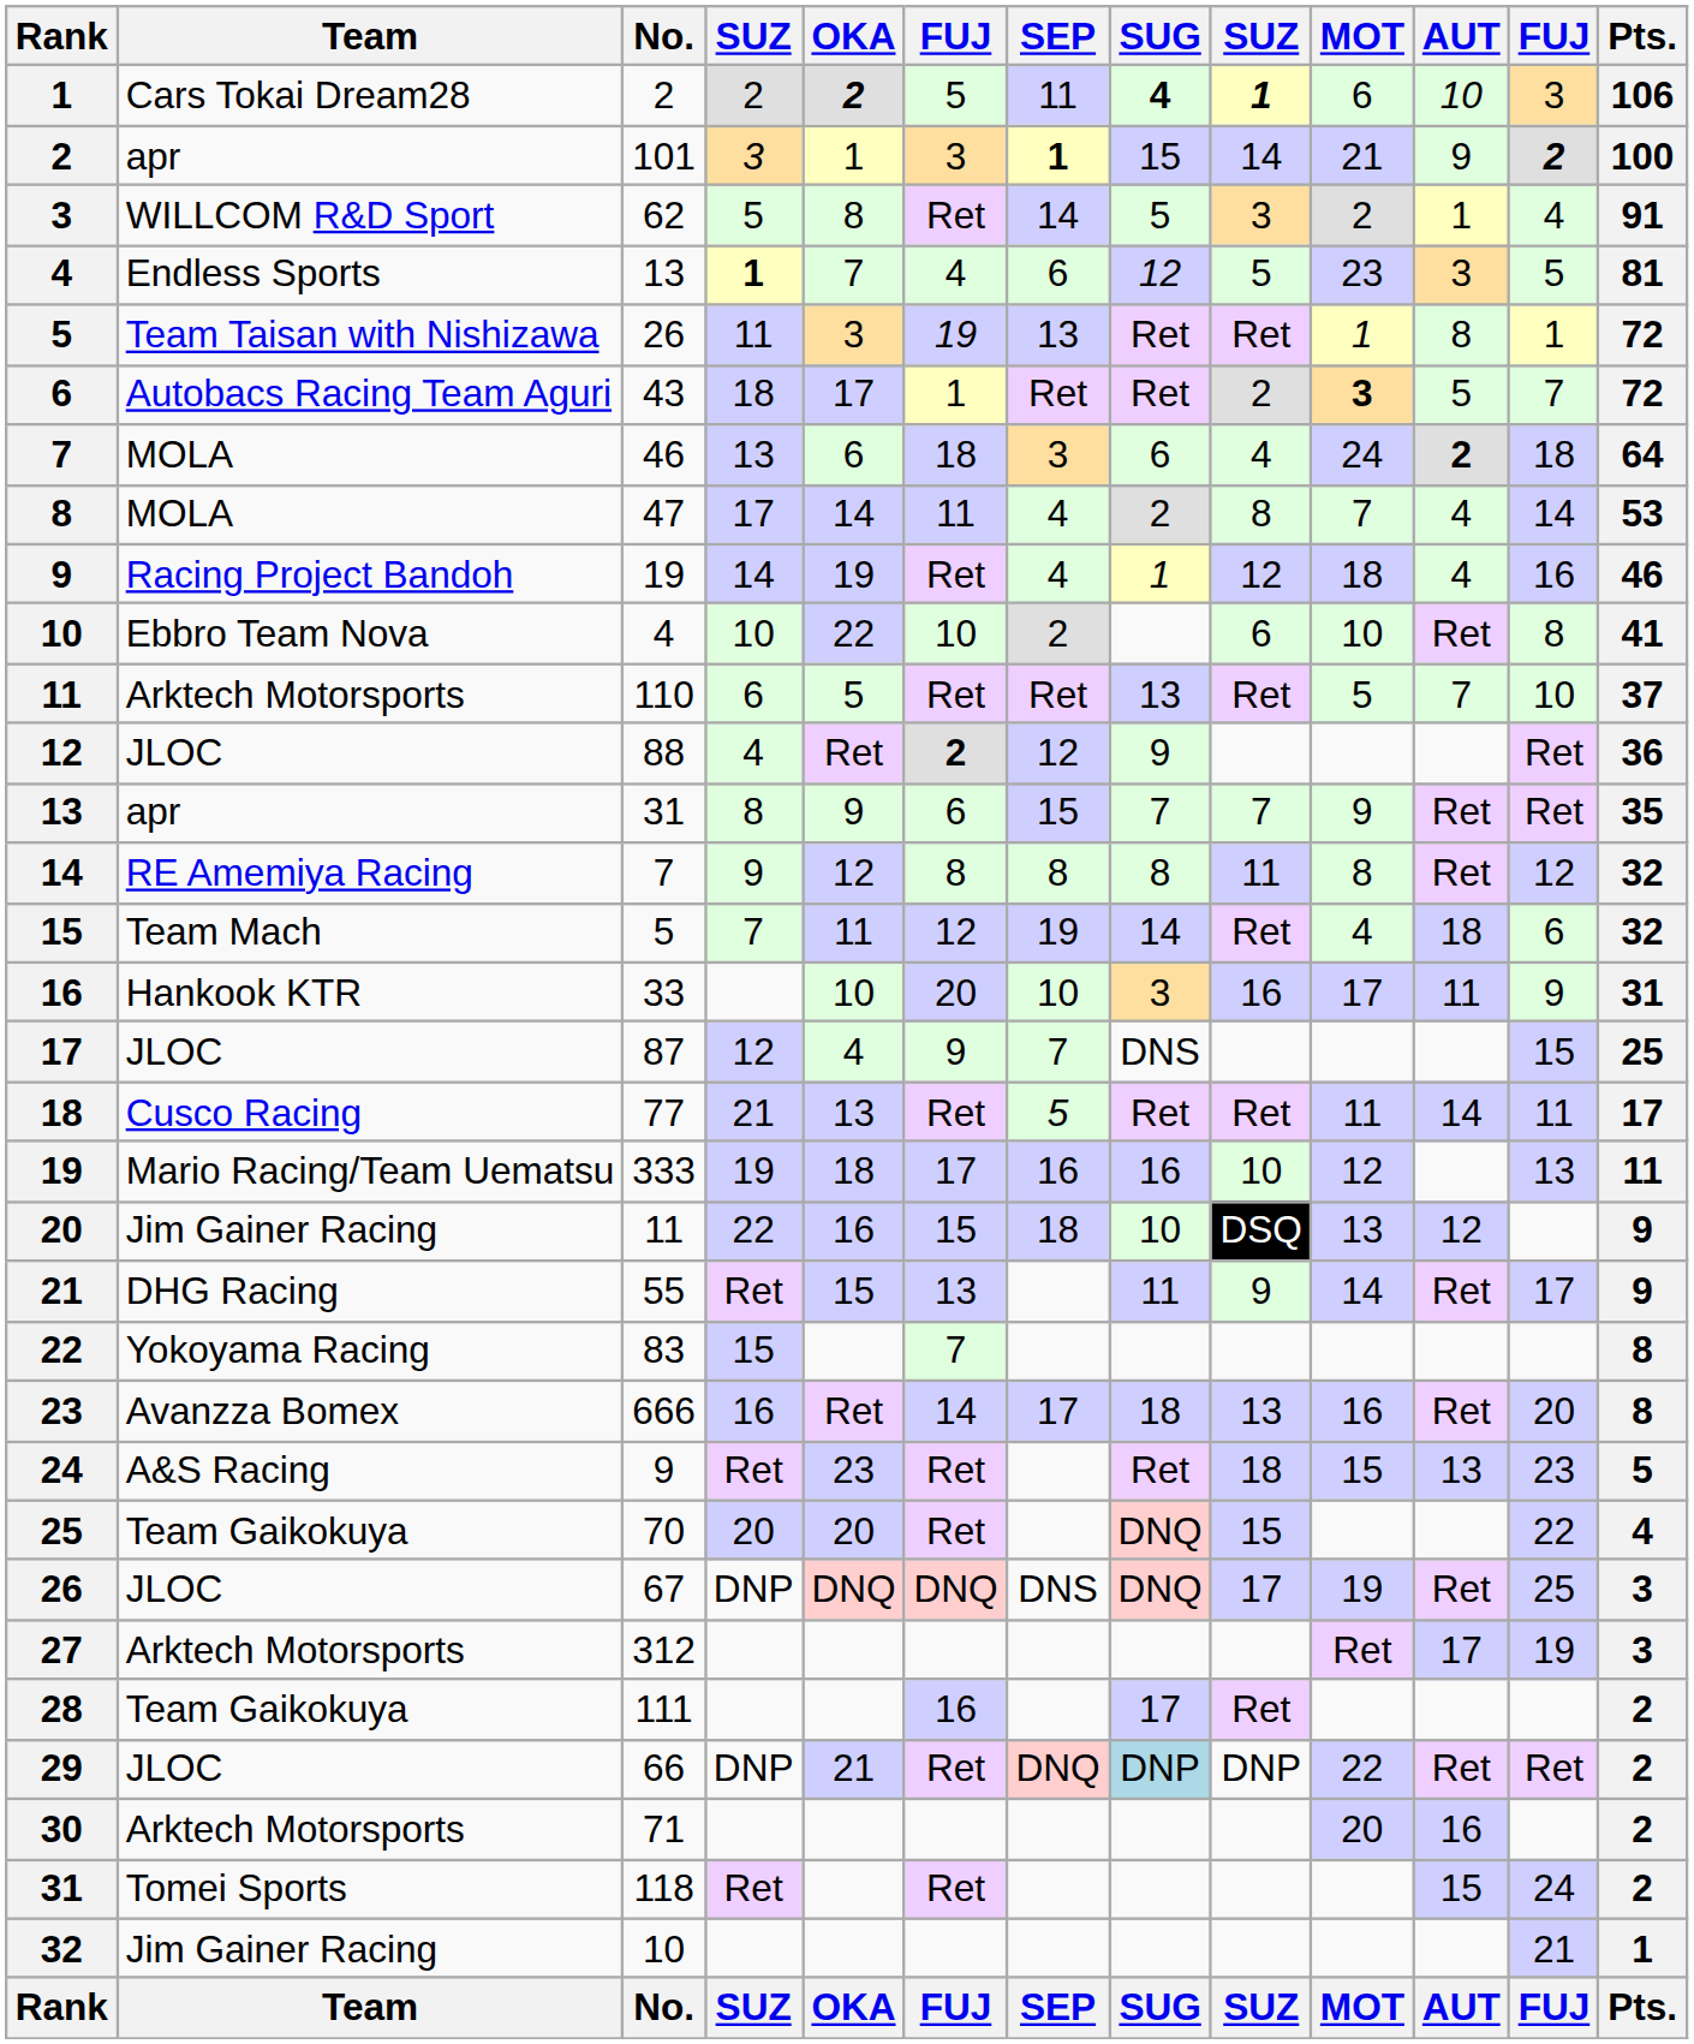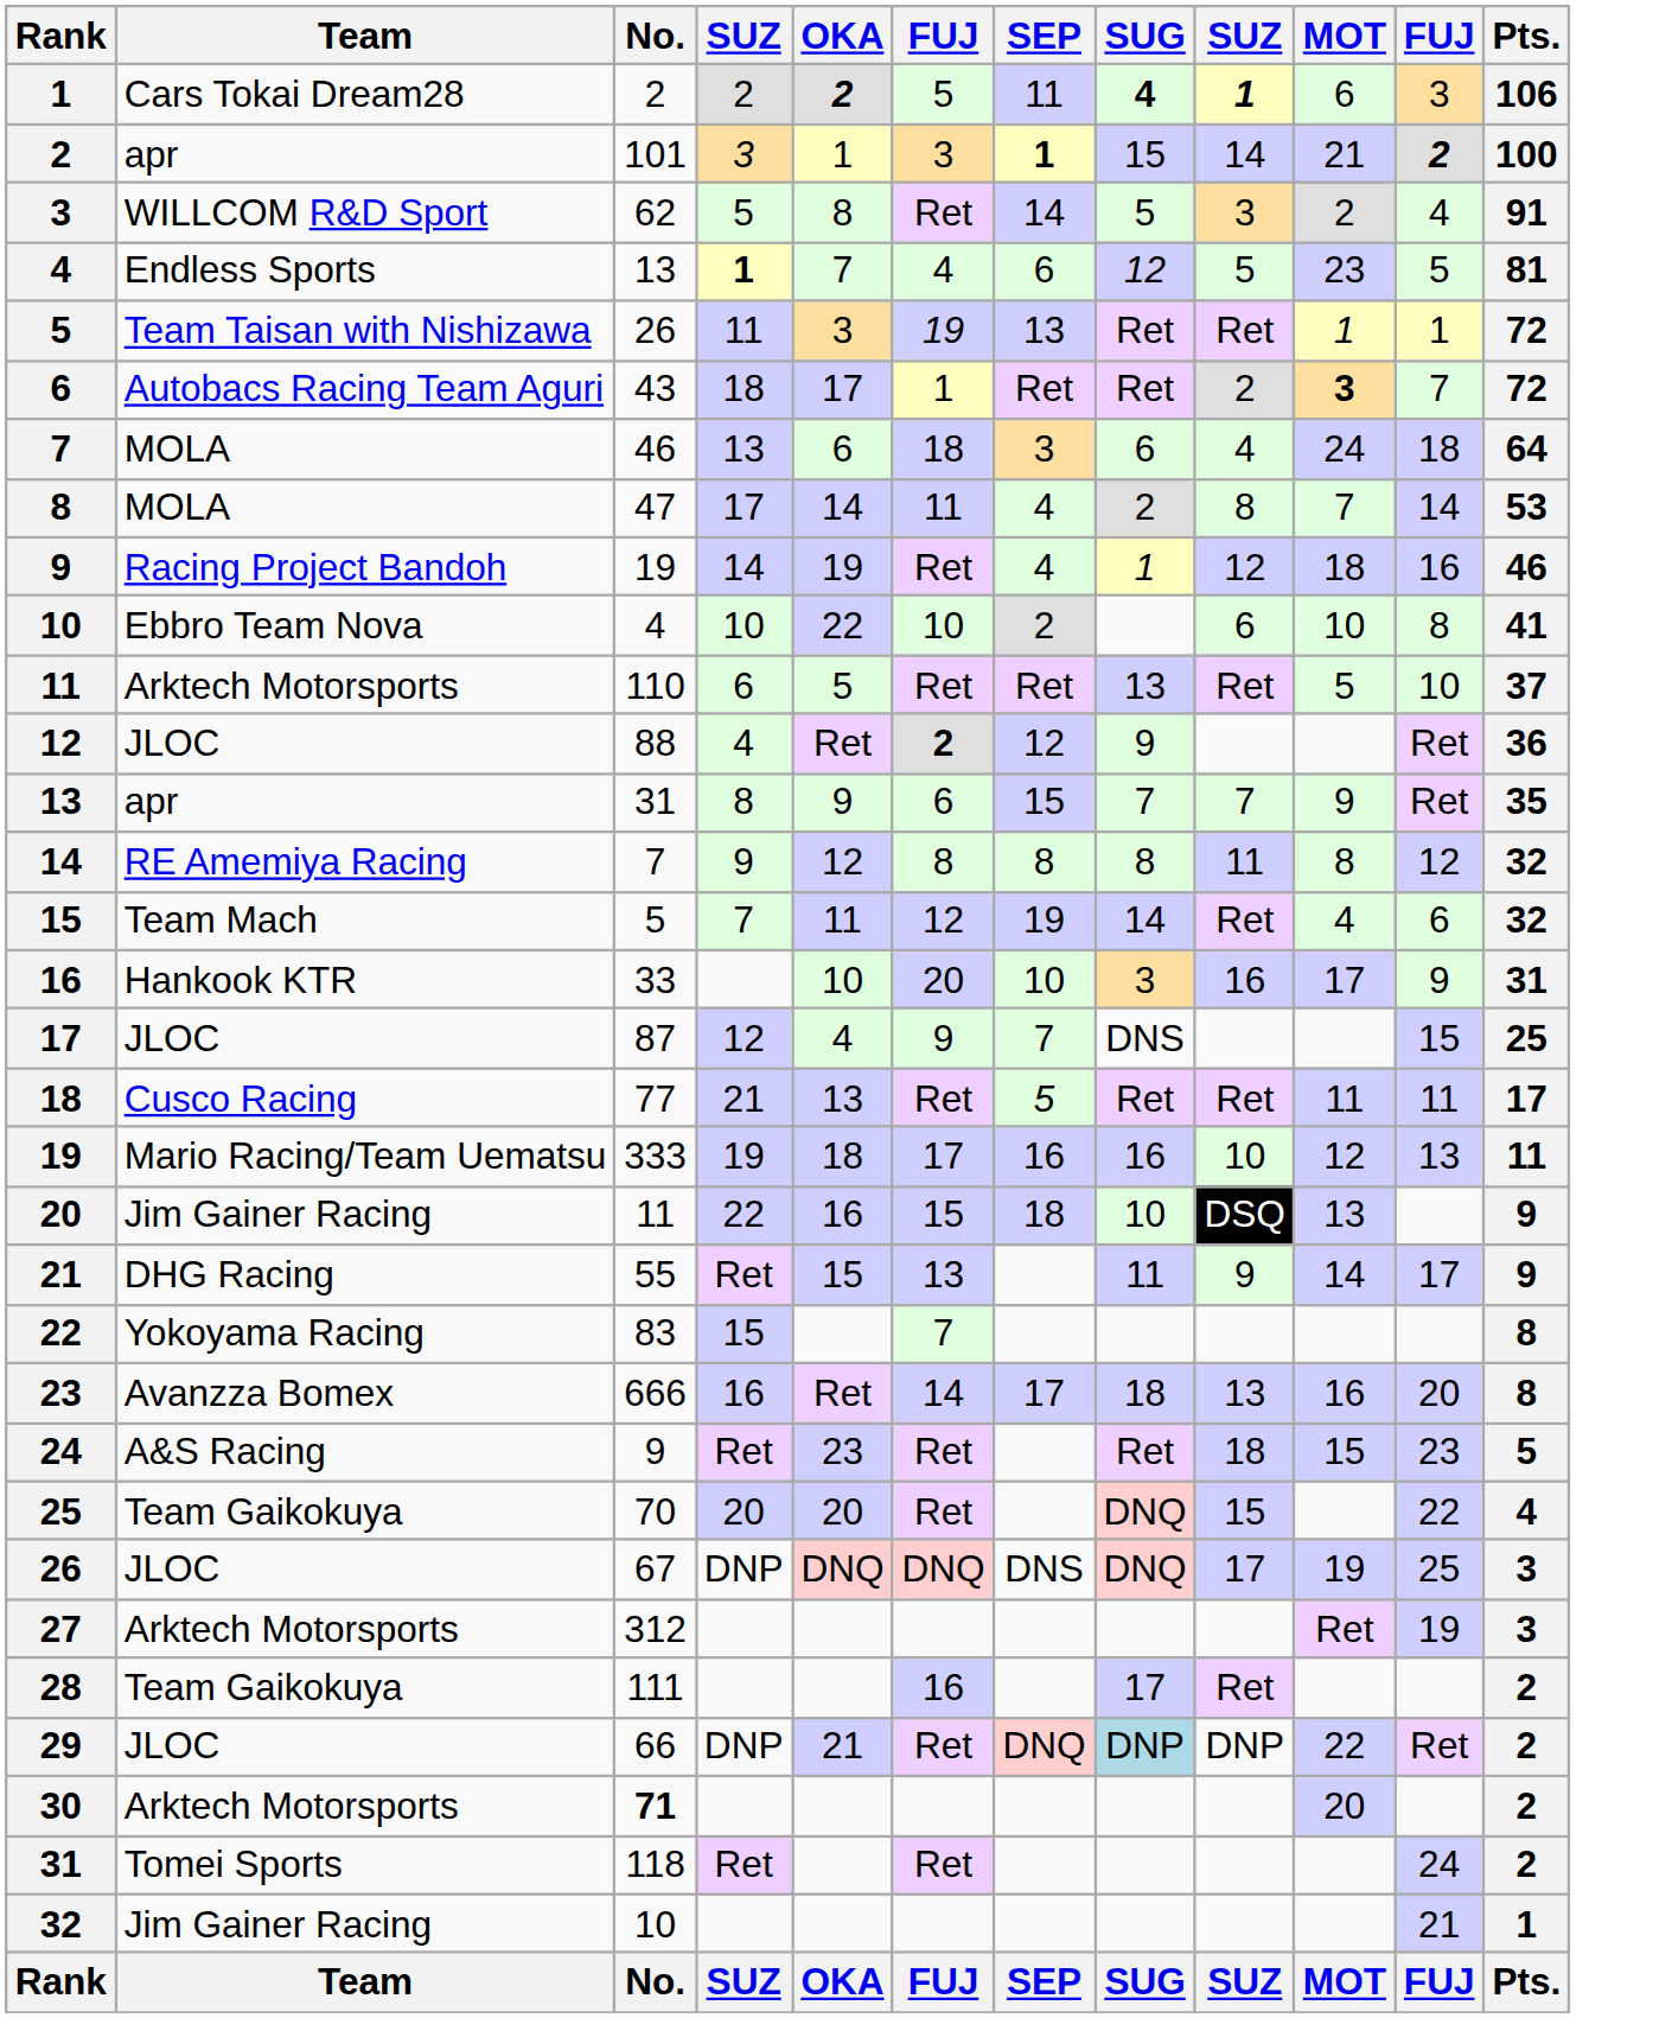- column: AUT | 10 | 9 | 1 | 3 | 8 | 5 | 2 | 4 | 4 | Ret | 7 | Ret | Ret | 18 | 11 | 14 | 12 | Ret | Ret | 13 | Ret | 17 | Ret | 16 | 15 | AUT
30 | No.: normal -> bold
